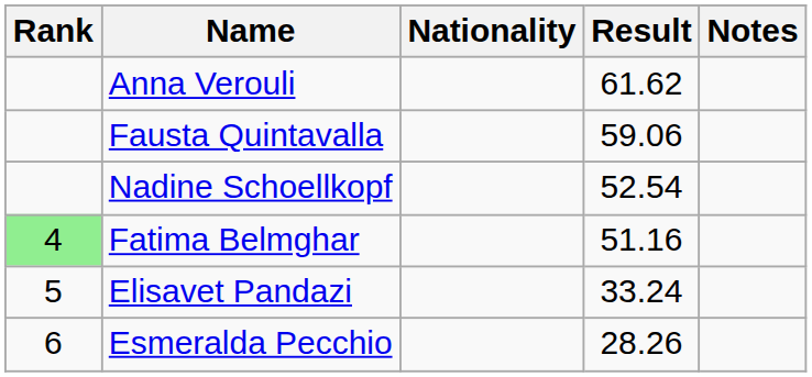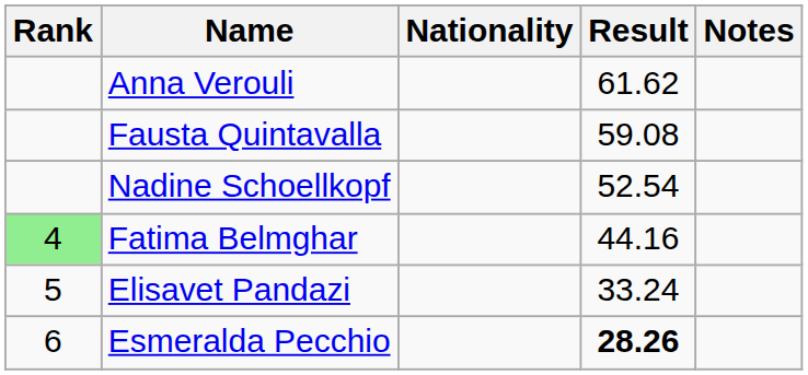Fausta Quintavalla | Result: 59.06 -> 59.08
Fatima Belmghar | Result: 51.16 -> 44.16
Esmeralda Pecchio | Result: normal -> bold
